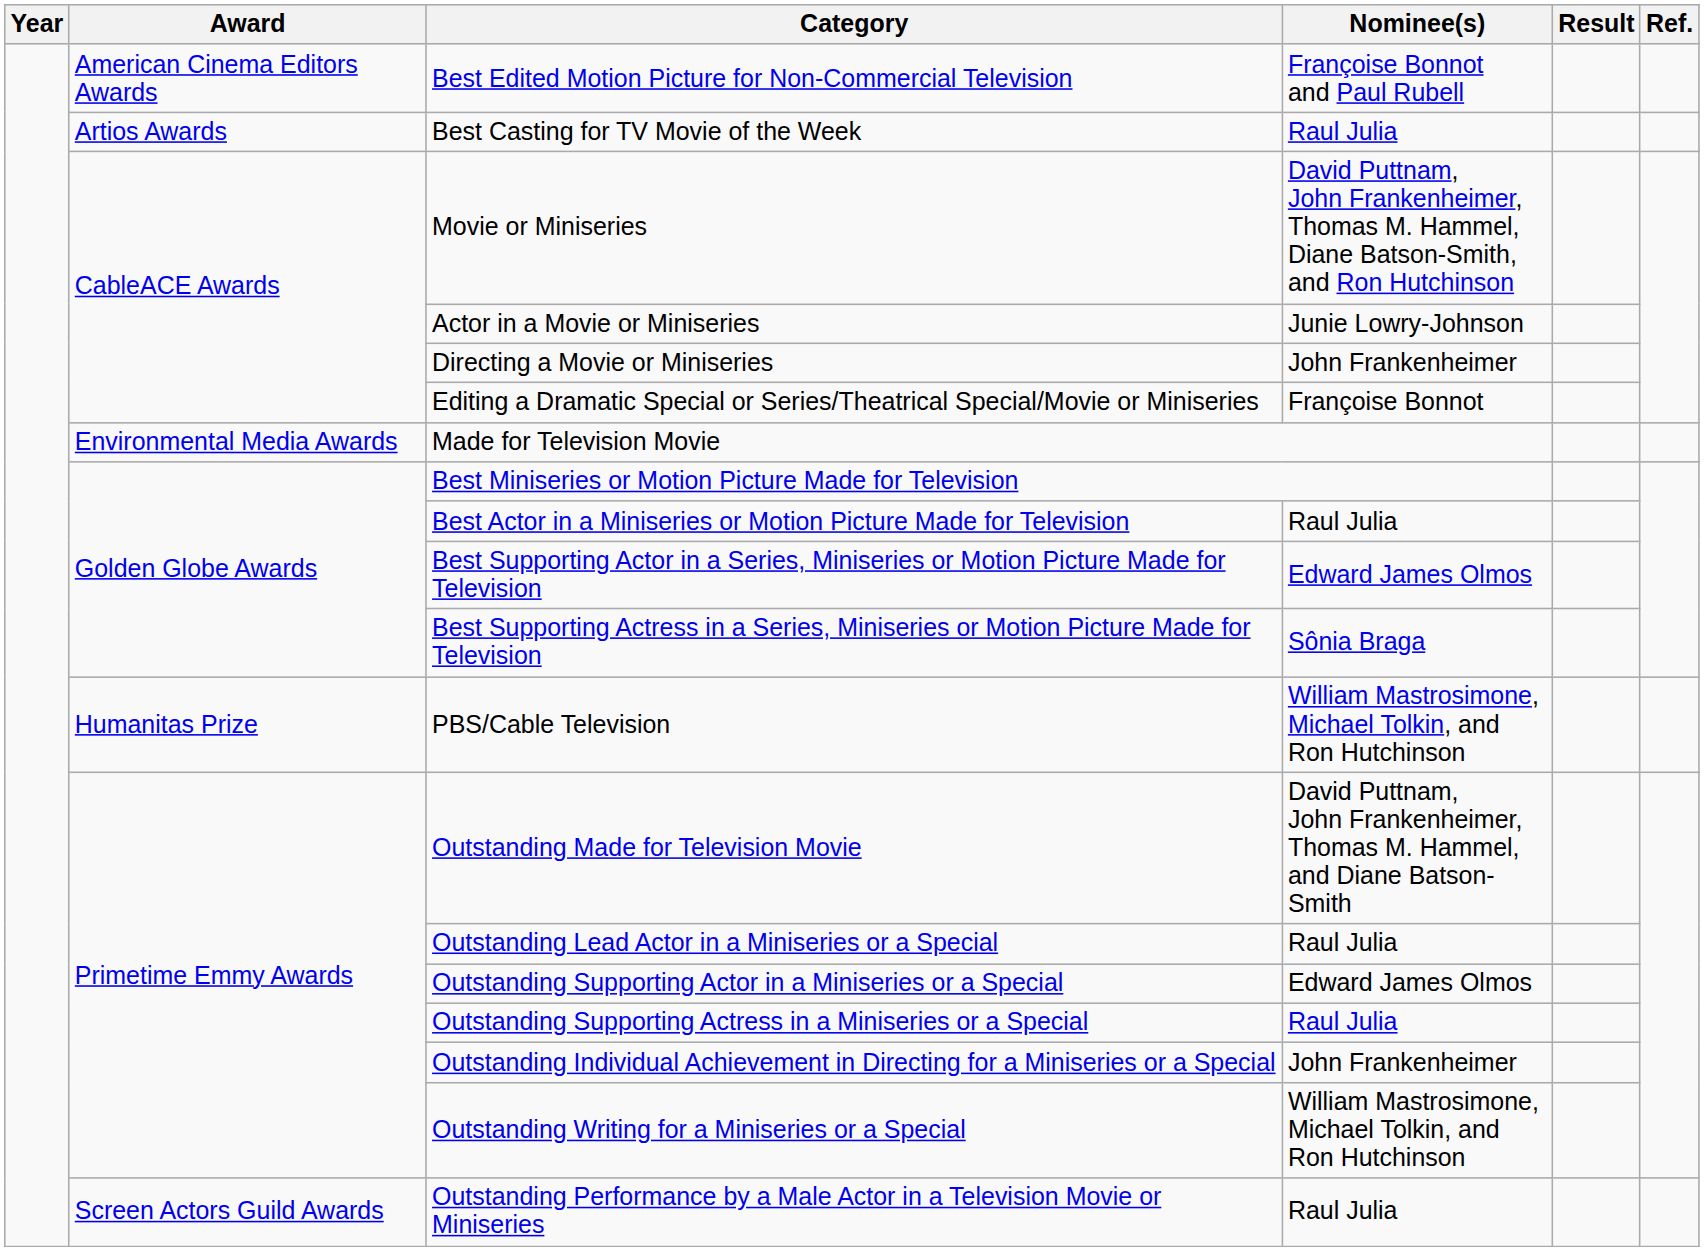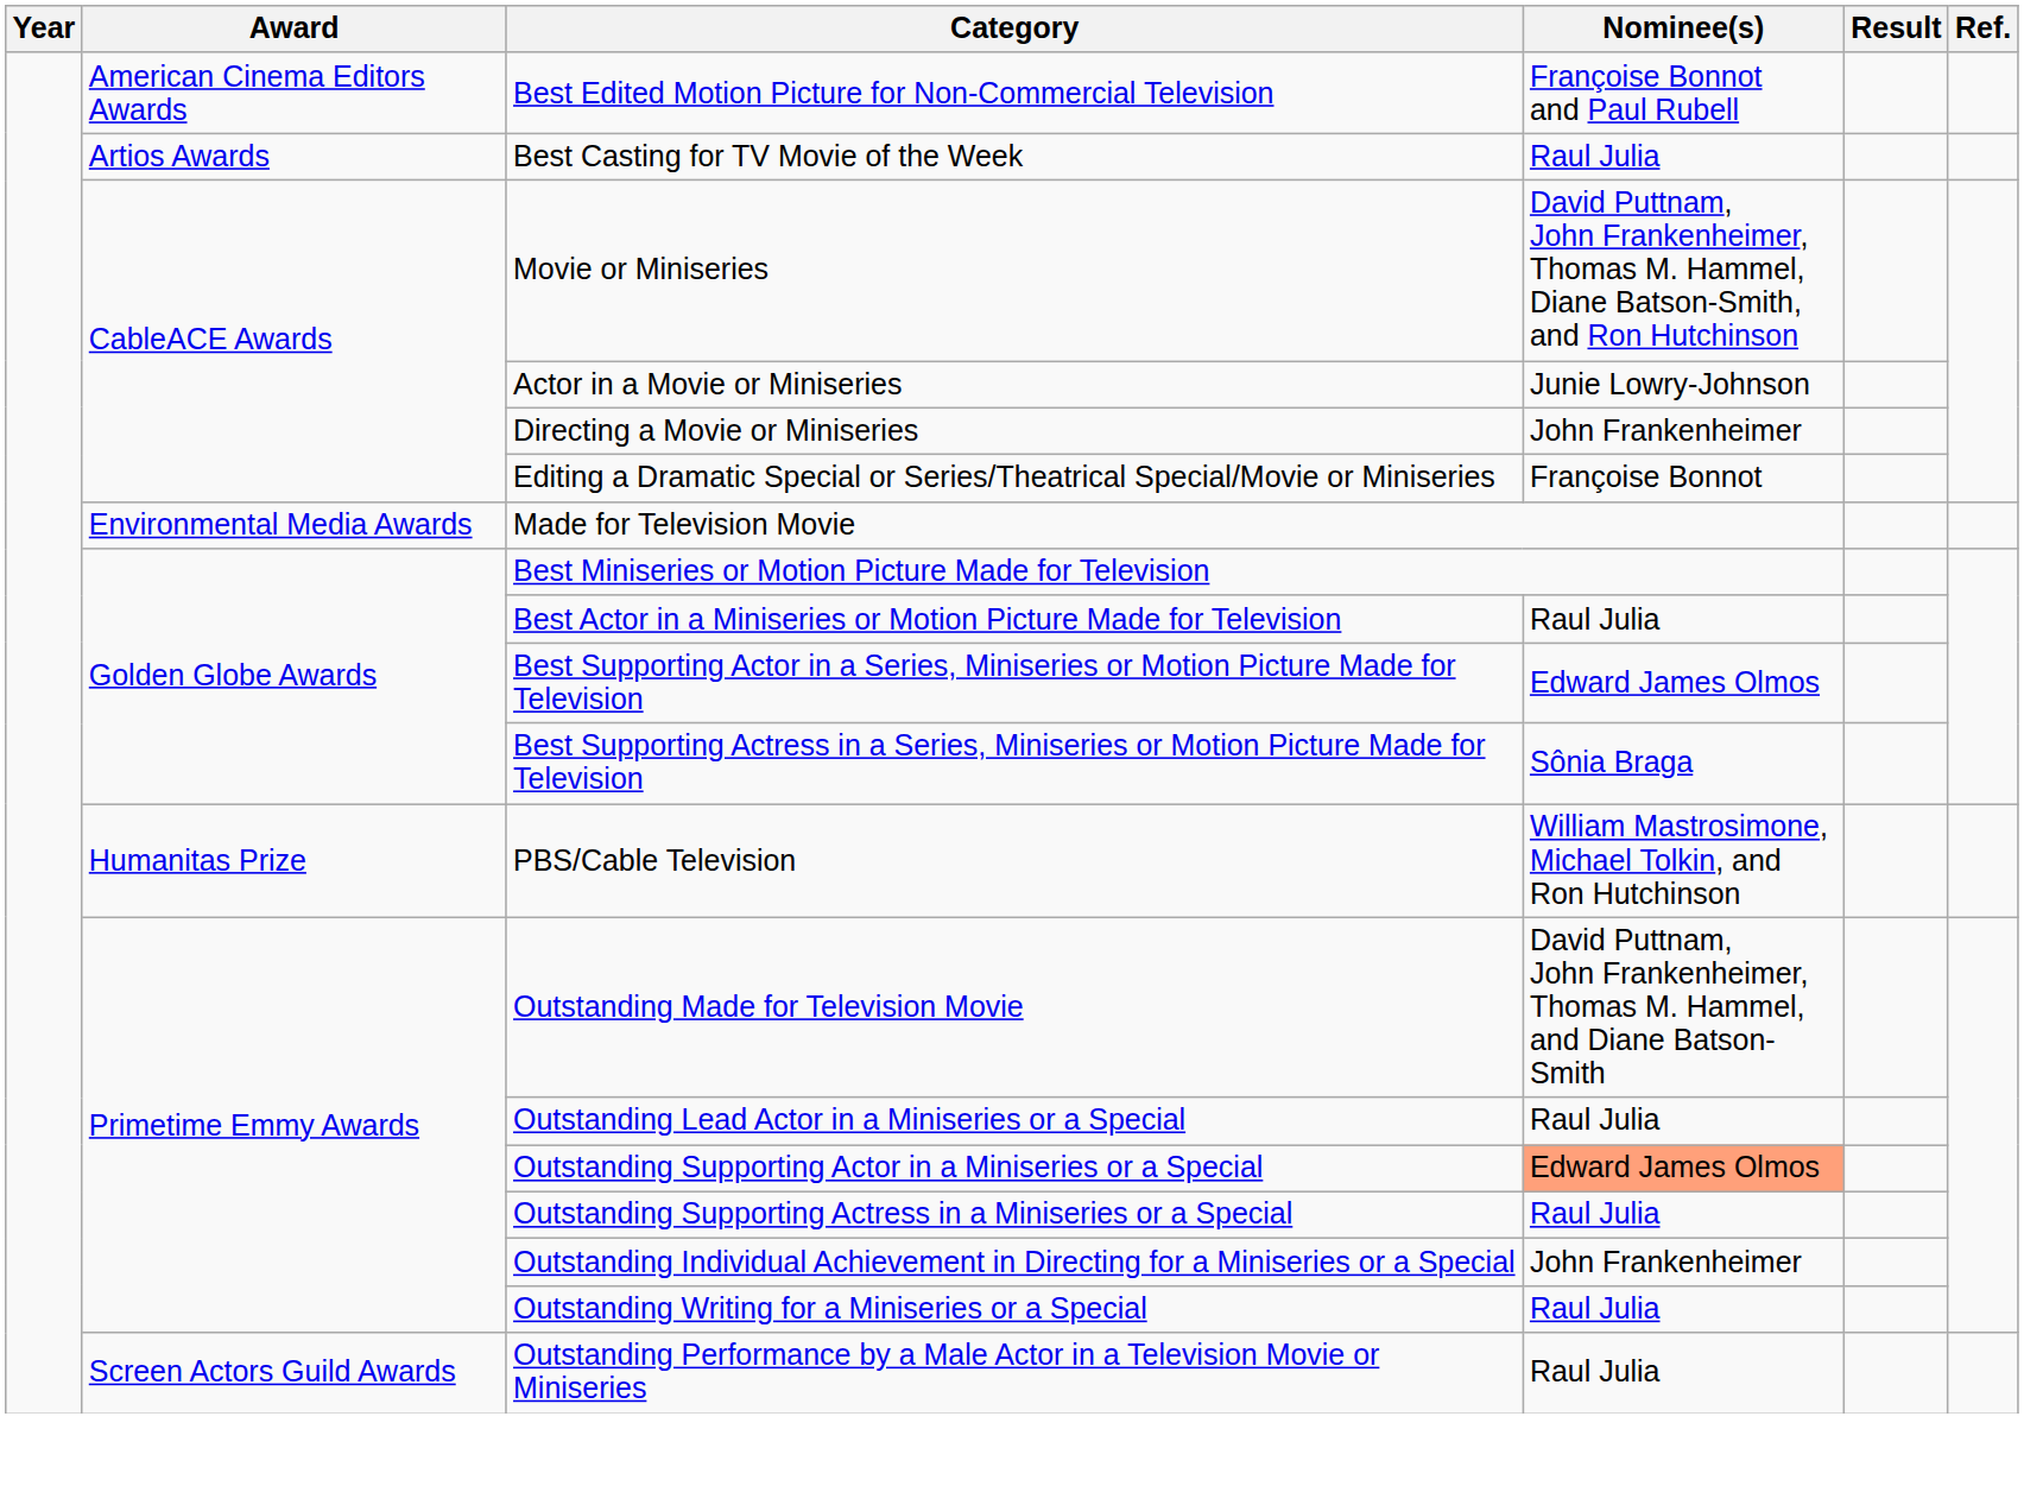Outstanding Supporting Actor in a Miniseries or a Special | Nominee(s): no background -> lightsalmon background
Outstanding Writing for a Miniseries or a Special | Nominee(s): William Mastrosimone, Michael Tolkin, and Ron Hutchinson -> Raul Julia
